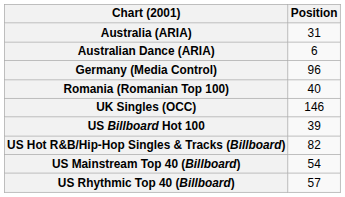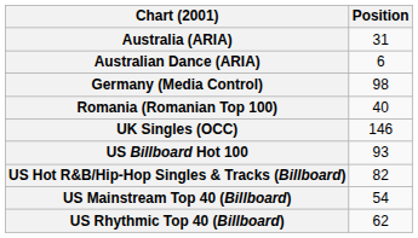Germany (Media Control) | Position: 96 -> 98
US Billboard Hot 100 | Position: 39 -> 93
US Rhythmic Top 40 (Billboard) | Position: 57 -> 62
